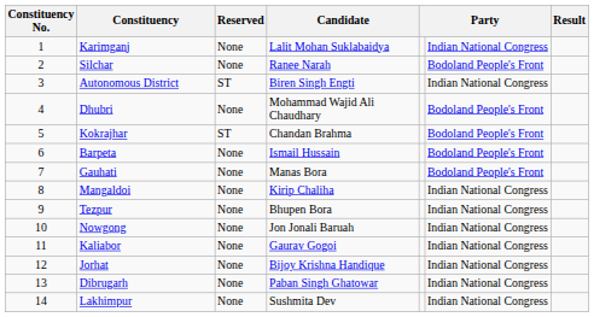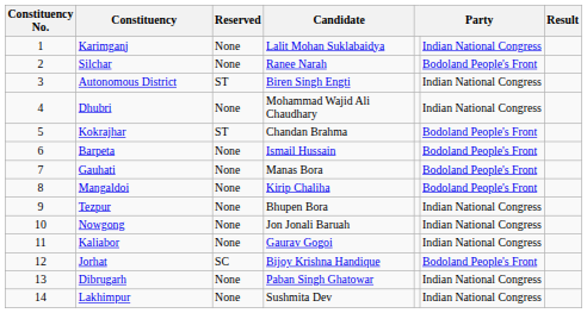Dhubri | column 6: Bodoland People's Front -> Indian National Congress
Mangaldoi | column 6: Indian National Congress -> Bodoland People's Front
Jorhat | Reserved: None -> SC
Jorhat | column 6: Indian National Congress -> Bodoland People's Front
